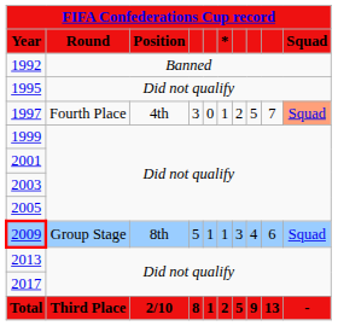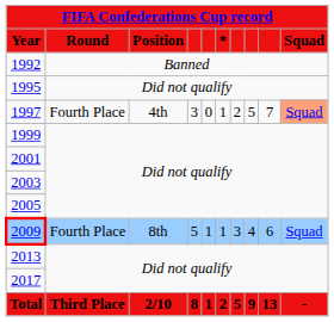2009 | Round: Group Stage -> Fourth Place
